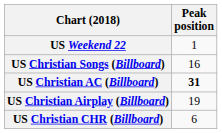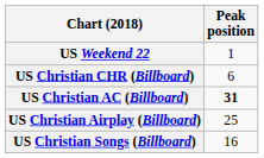rows swapped: US Christian CHR (Billboard) <-> US Christian Songs (Billboard)
US Christian Airplay (Billboard) | Peak position: 19 -> 25
